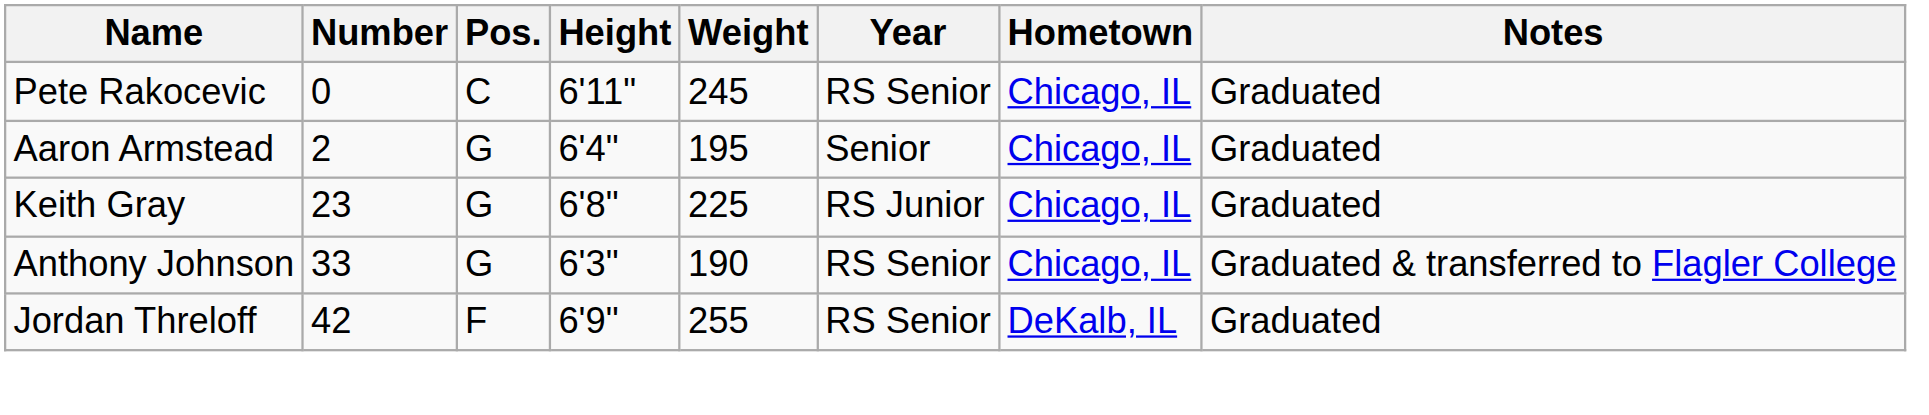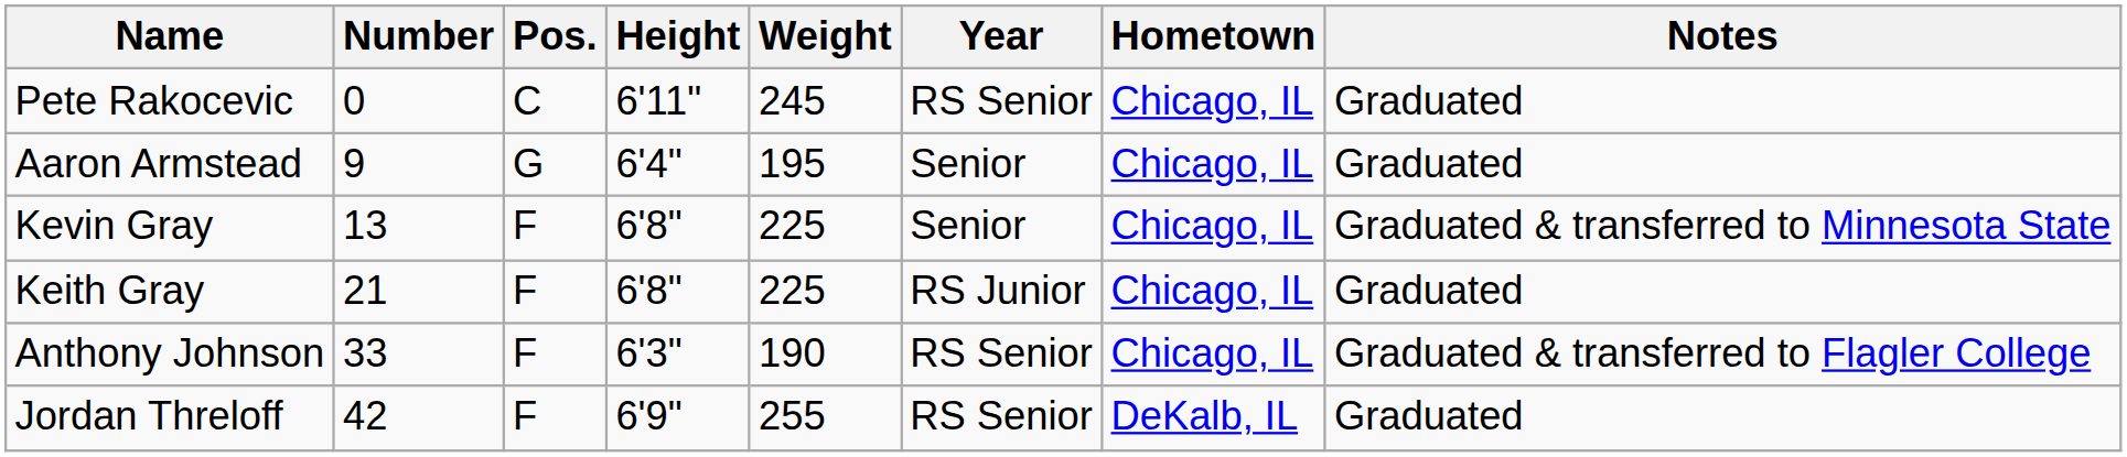Aaron Armstead | Number: 2 -> 9
+ row: Kevin Gray | 13 | F | 6'8" | 225 | Senior | Chicago, IL | Graduated & transferred to Minnesota State
Keith Gray | Number: 23 -> 21
Keith Gray | Pos.: G -> F
Anthony Johnson | Pos.: G -> F
